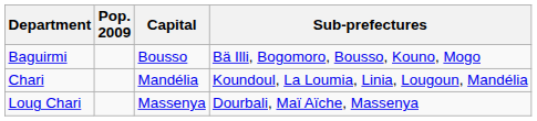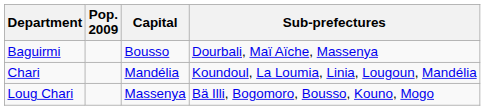Baguirmi | Sub-prefectures: Bä Illi, Bogomoro, Bousso, Kouno, Mogo -> Dourbali, Maï Aïche, Massenya
Loug Chari | Sub-prefectures: Dourbali, Maï Aïche, Massenya -> Bä Illi, Bogomoro, Bousso, Kouno, Mogo
